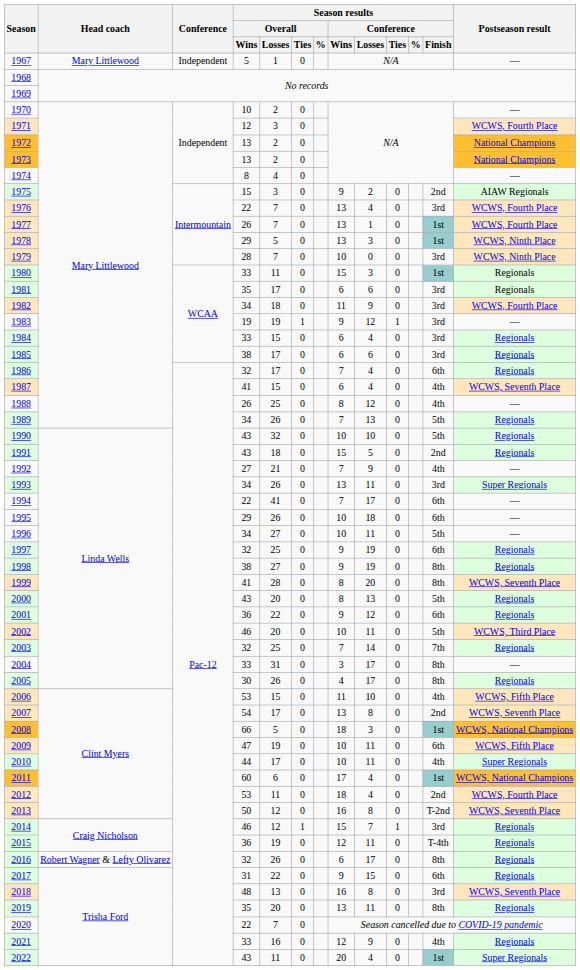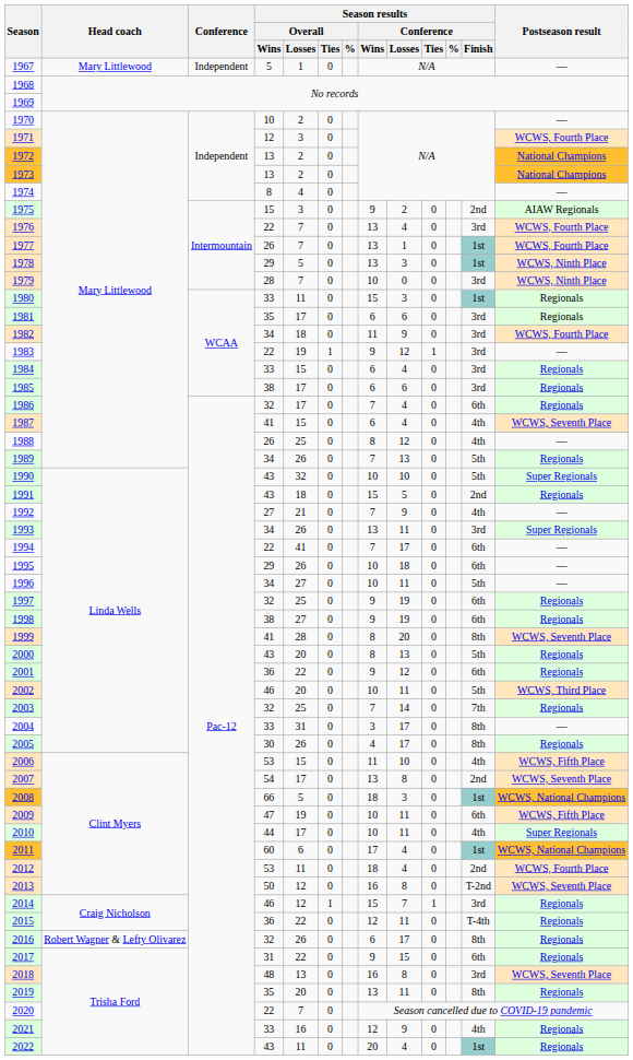1983 | Season results / Overall / Wins: 19 -> 22
1990 | Postseason result: Regionals -> Super Regionals
1998 | Season results / Conference / Finish: 8th -> 6th
2015 | Season results / Overall / Losses: 19 -> 22
2022 | Postseason result: Super Regionals -> Regionals
